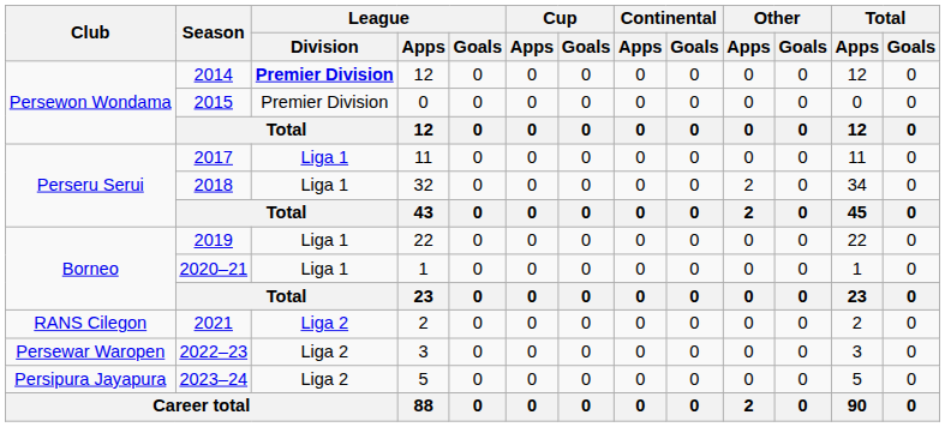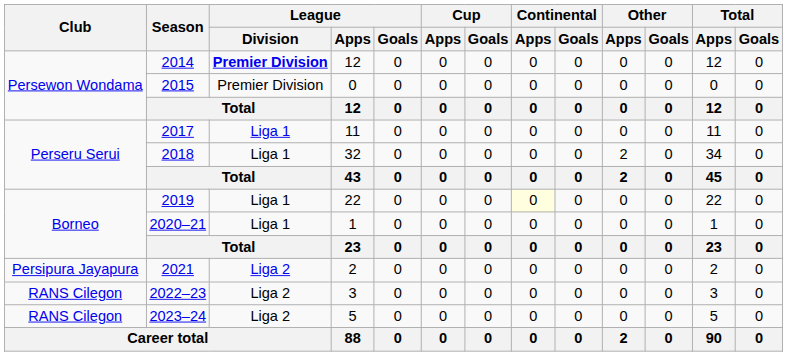2019 | Continental / Apps: no background -> lightyellow background
2021 | Club: RANS Cilegon -> Persipura Jayapura
2022–23 | Club: Persewar Waropen -> RANS Cilegon
2023–24 | Club: Persipura Jayapura -> RANS Cilegon
